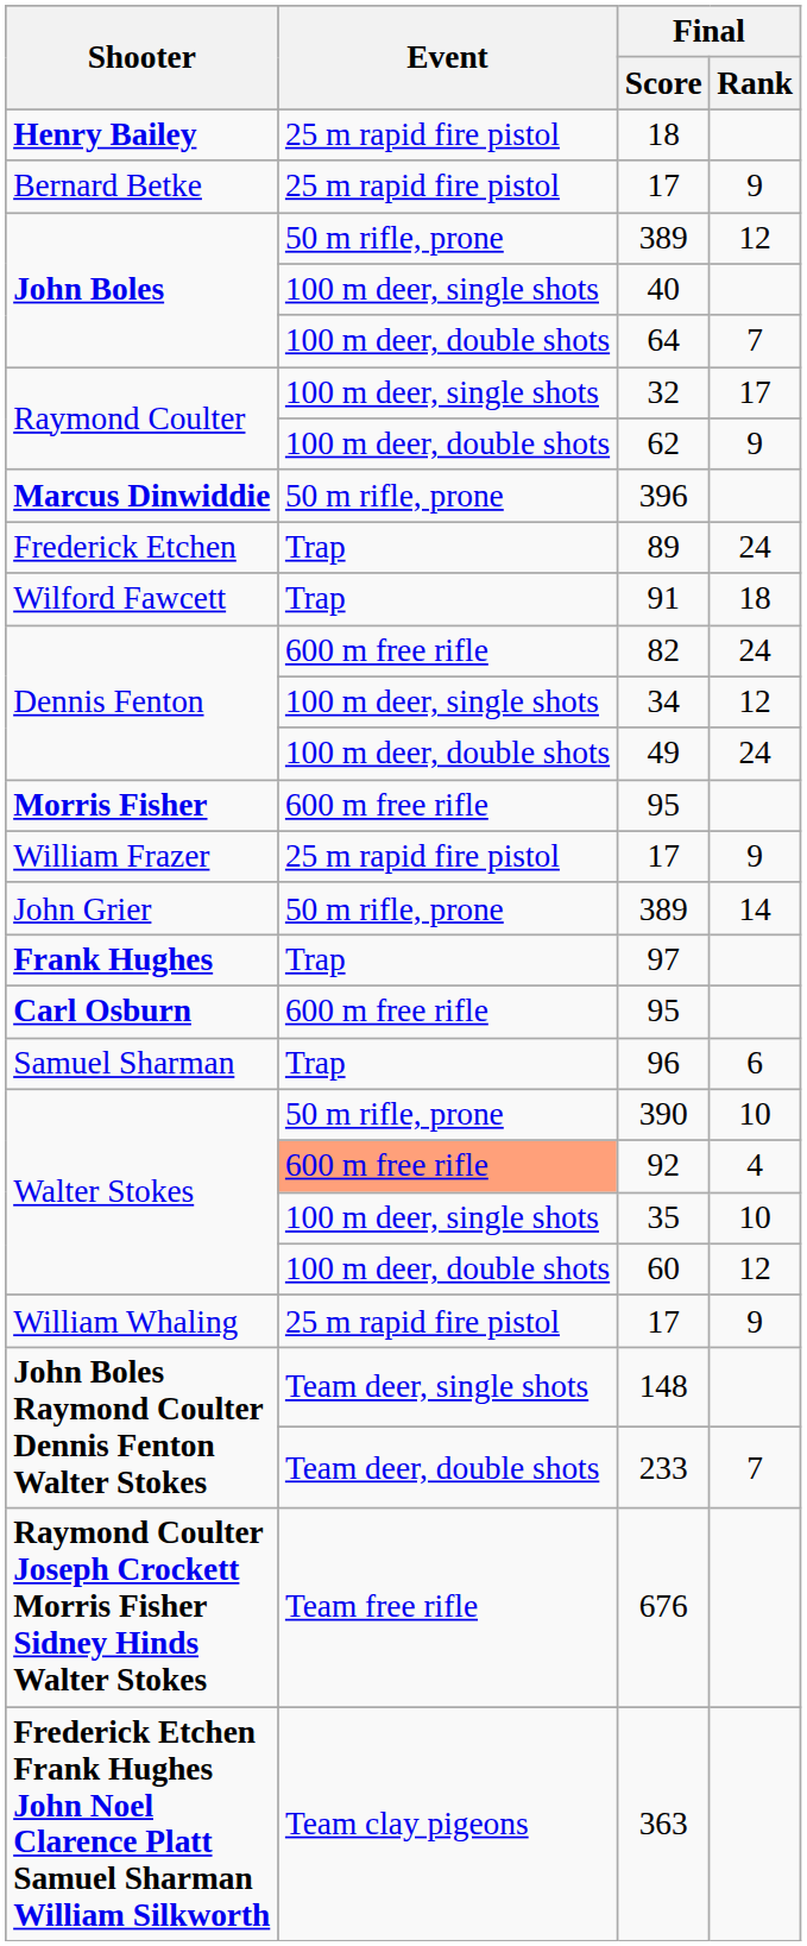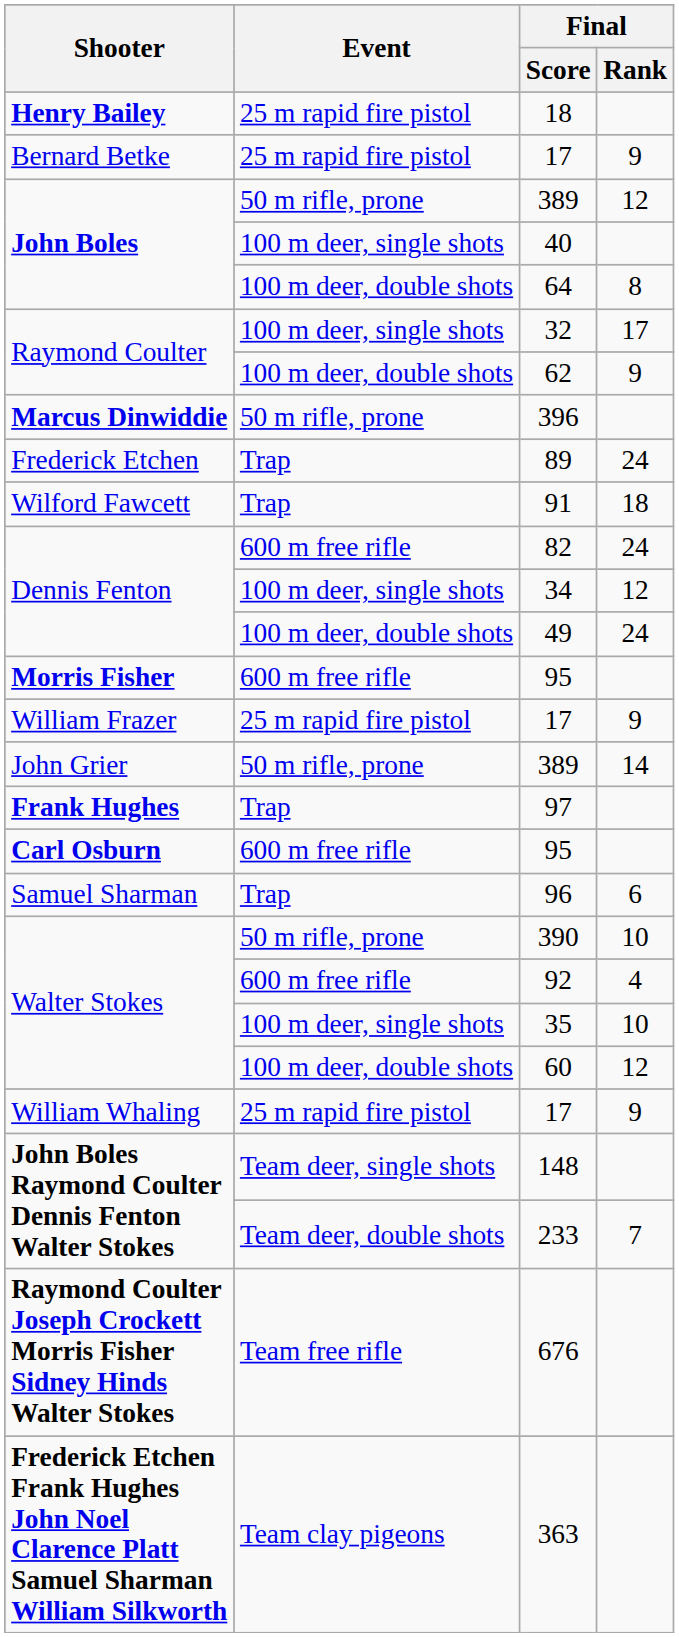64 | Final / Rank: 7 -> 8
92 | Event: lightsalmon background -> no background
